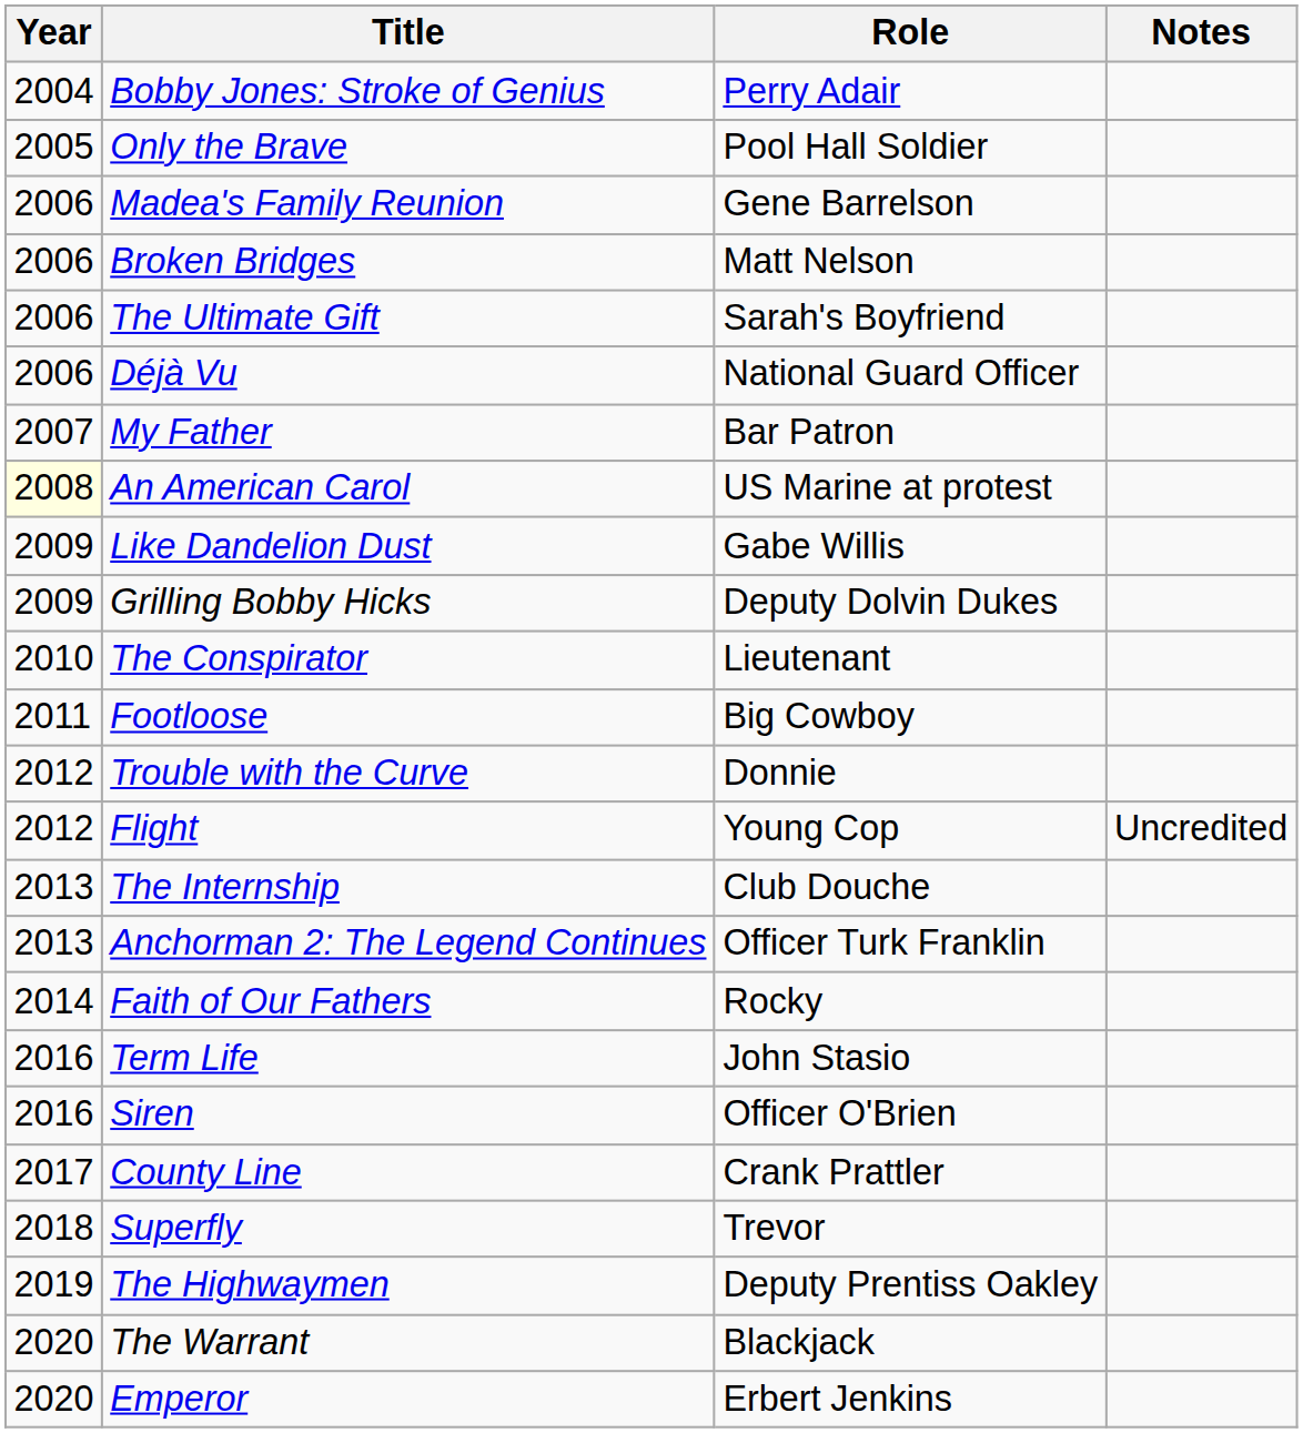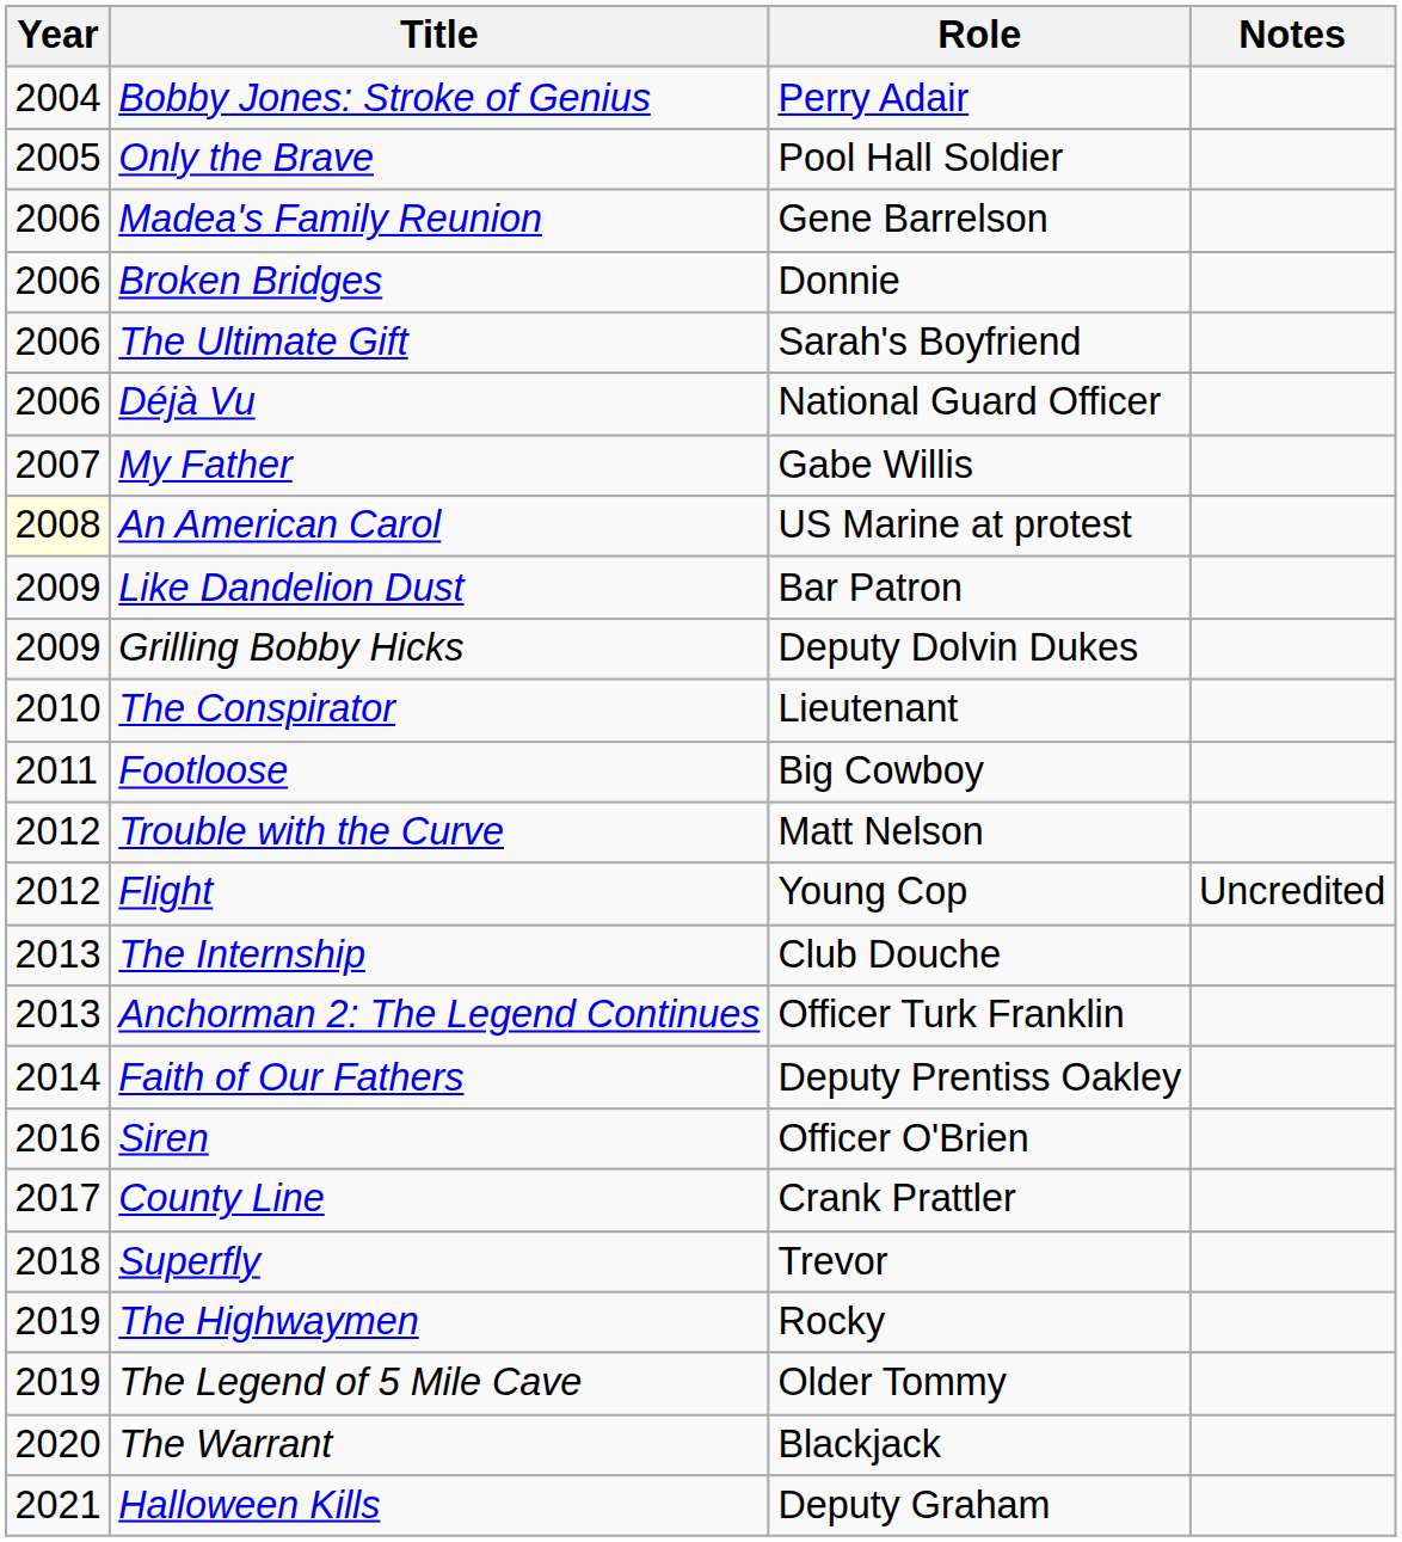Broken Bridges | Role: Matt Nelson -> Donnie
My Father | Role: Bar Patron -> Gabe Willis
Like Dandelion Dust | Role: Gabe Willis -> Bar Patron
Trouble with the Curve | Role: Donnie -> Matt Nelson
Faith of Our Fathers | Role: Rocky -> Deputy Prentiss Oakley
- row: 2016 | Term Life | John Stasio
The Highwaymen | Role: Deputy Prentiss Oakley -> Rocky
+ row: 2019 | The Legend of 5 Mile Cave | Older Tommy
- row: 2020 | Emperor | Erbert Jenkins
+ row: 2021 | Halloween Kills | Deputy Graham
